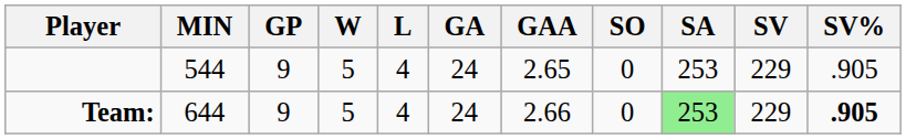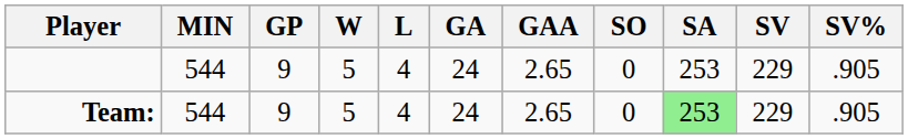Team: | MIN: 644 -> 544
Team: | GAA: 2.66 -> 2.65
Team: | SV%: bold -> normal
